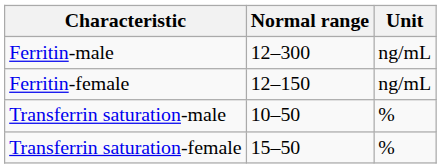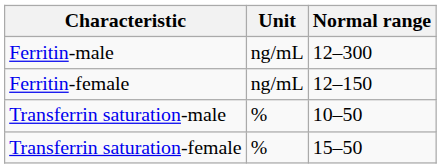columns swapped: Normal range <-> Unit
